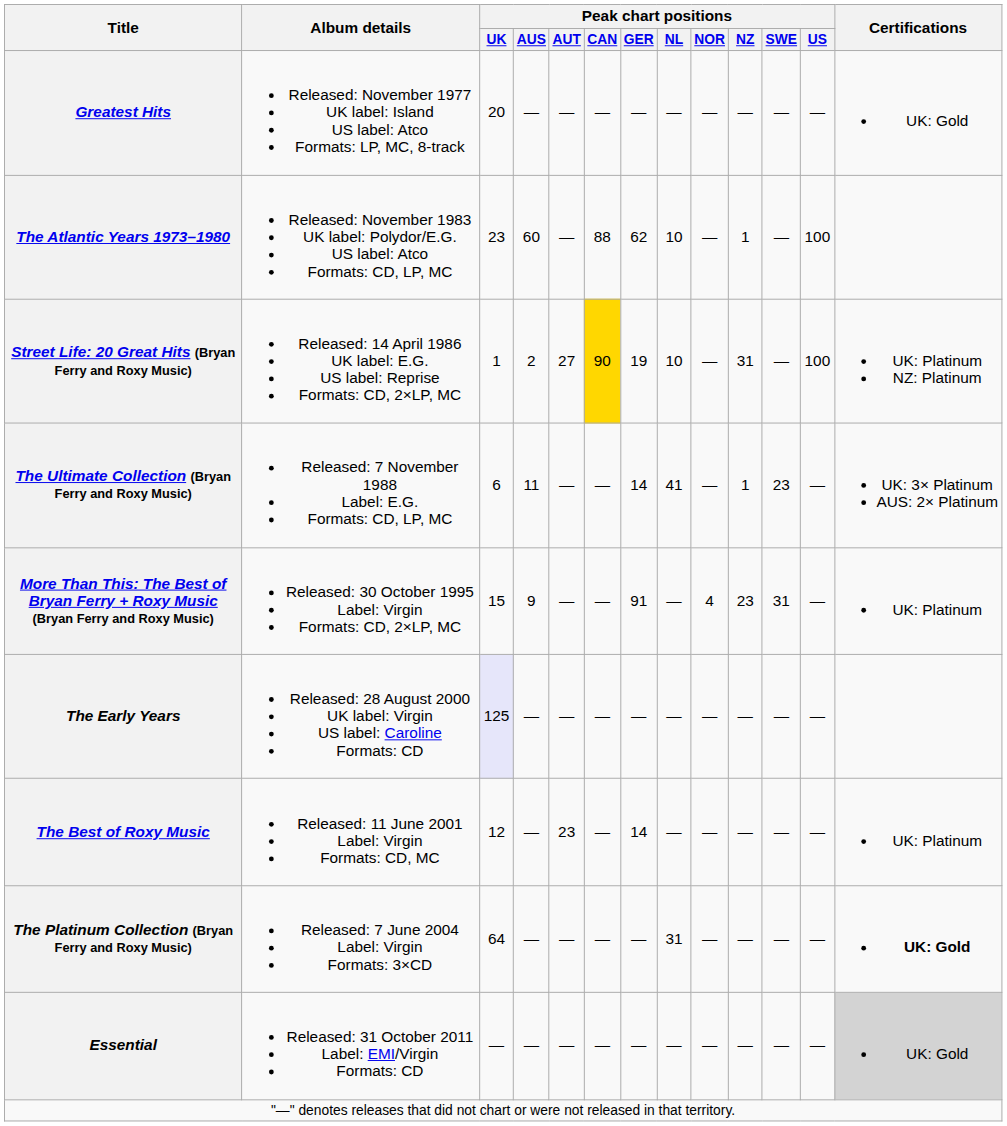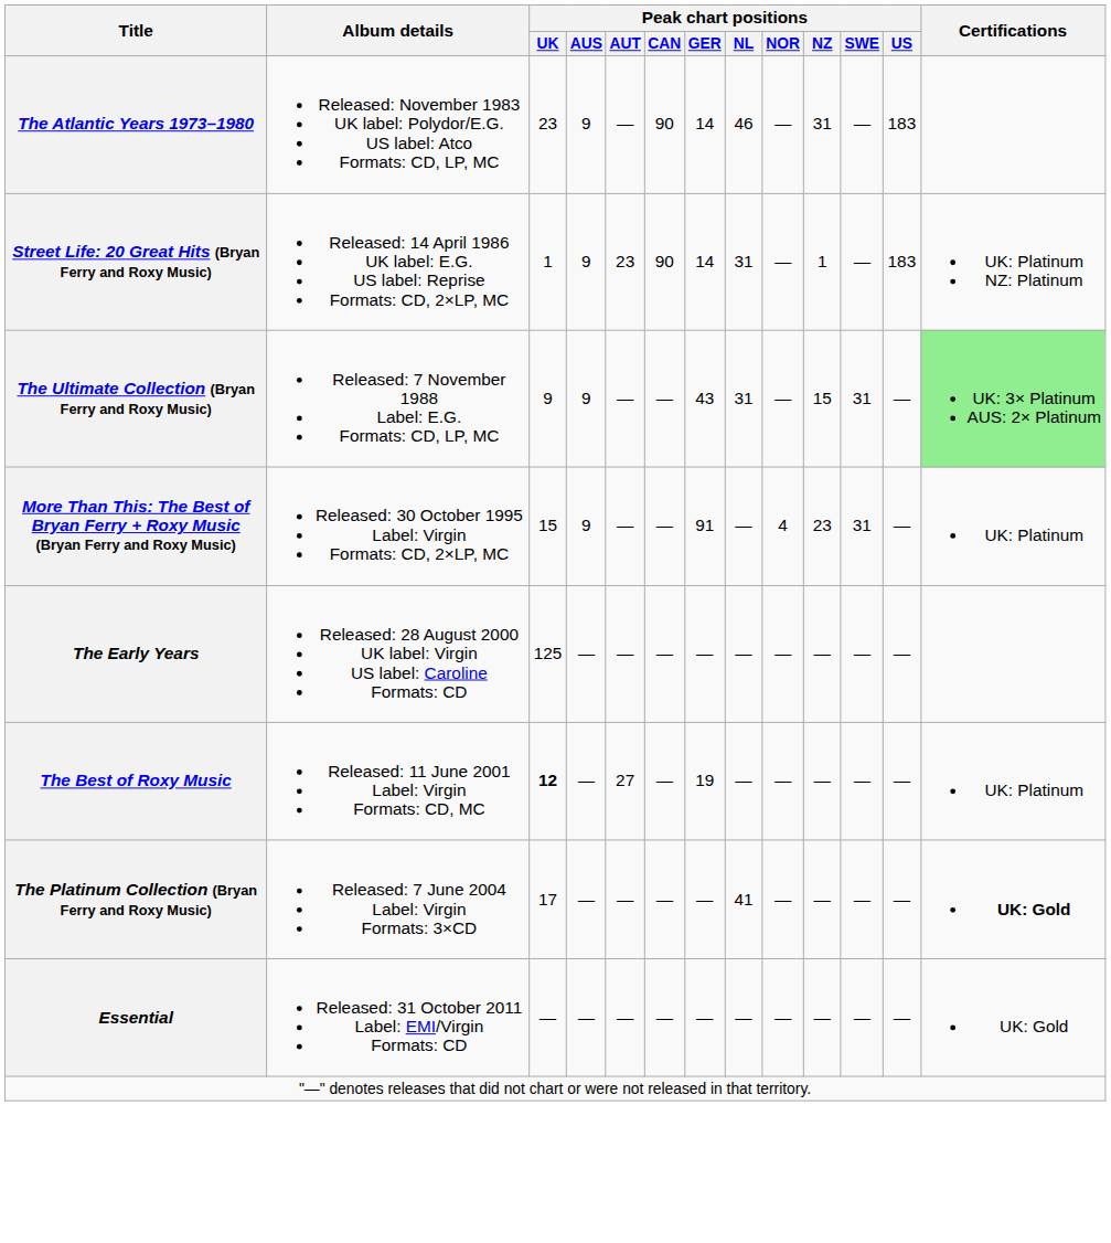- row: Greatest Hits | Released: November 1977 UK label: Island US label: Atco Formats: LP, MC, 8-track | 20 | — | — | — | — | — | — | — | — | — | UK: Gold
The Atlantic Years 1973–1980 | Peak chart positions / AUS: 60 -> 9
The Atlantic Years 1973–1980 | Peak chart positions / CAN: 88 -> 90
The Atlantic Years 1973–1980 | Peak chart positions / GER: 62 -> 14
The Atlantic Years 1973–1980 | Peak chart positions / NL: 10 -> 46
The Atlantic Years 1973–1980 | Peak chart positions / NZ: 1 -> 31
The Atlantic Years 1973–1980 | Peak chart positions / US: 100 -> 183
Street Life: 20 Great Hits (Bryan Ferry and Roxy Music) | Peak chart positions / AUS: 2 -> 9
Street Life: 20 Great Hits (Bryan Ferry and Roxy Music) | Peak chart positions / AUT: 27 -> 23
Street Life: 20 Great Hits (Bryan Ferry and Roxy Music) | Peak chart positions / CAN: gold background -> no background
Street Life: 20 Great Hits (Bryan Ferry and Roxy Music) | Peak chart positions / GER: 19 -> 14
Street Life: 20 Great Hits (Bryan Ferry and Roxy Music) | Peak chart positions / NL: 10 -> 31
Street Life: 20 Great Hits (Bryan Ferry and Roxy Music) | Peak chart positions / NZ: 31 -> 1
Street Life: 20 Great Hits (Bryan Ferry and Roxy Music) | Peak chart positions / US: 100 -> 183
The Ultimate Collection (Bryan Ferry and Roxy Music) | Peak chart positions / UK: 6 -> 9
The Ultimate Collection (Bryan Ferry and Roxy Music) | Peak chart positions / AUS: 11 -> 9
The Ultimate Collection (Bryan Ferry and Roxy Music) | Peak chart positions / GER: 14 -> 43
The Ultimate Collection (Bryan Ferry and Roxy Music) | Peak chart positions / NL: 41 -> 31
The Ultimate Collection (Bryan Ferry and Roxy Music) | Peak chart positions / NZ: 1 -> 15
The Ultimate Collection (Bryan Ferry and Roxy Music) | Peak chart positions / SWE: 23 -> 31
The Ultimate Collection (Bryan Ferry and Roxy Music) | Certifications: no background -> lightgreen background
The Early Years | Peak chart positions / UK: lavender background -> no background
The Best of Roxy Music | Peak chart positions / UK: normal -> bold
The Best of Roxy Music | Peak chart positions / AUT: 23 -> 27
The Best of Roxy Music | Peak chart positions / GER: 14 -> 19
The Platinum Collection (Bryan Ferry and Roxy Music) | Peak chart positions / UK: 64 -> 17
The Platinum Collection (Bryan Ferry and Roxy Music) | Peak chart positions / NL: 31 -> 41
Essential | Certifications: lightgrey background -> no background
